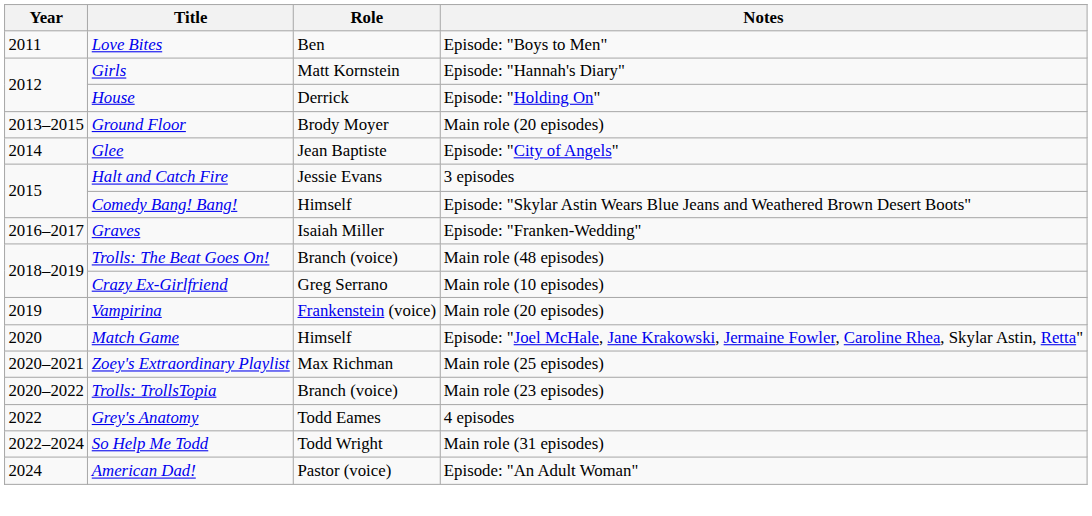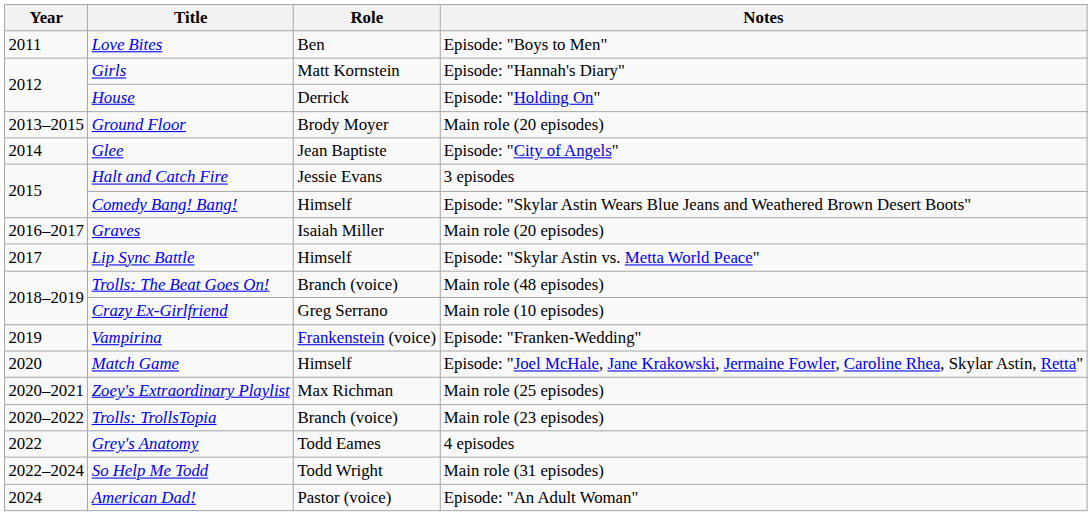Graves | Notes: Episode: "Franken-Wedding" -> Main role (20 episodes)
+ row: 2017 | Lip Sync Battle | Himself | Episode: "Skylar Astin vs. Metta World Peace"
Vampirina | Notes: Main role (20 episodes) -> Episode: "Franken-Wedding"
